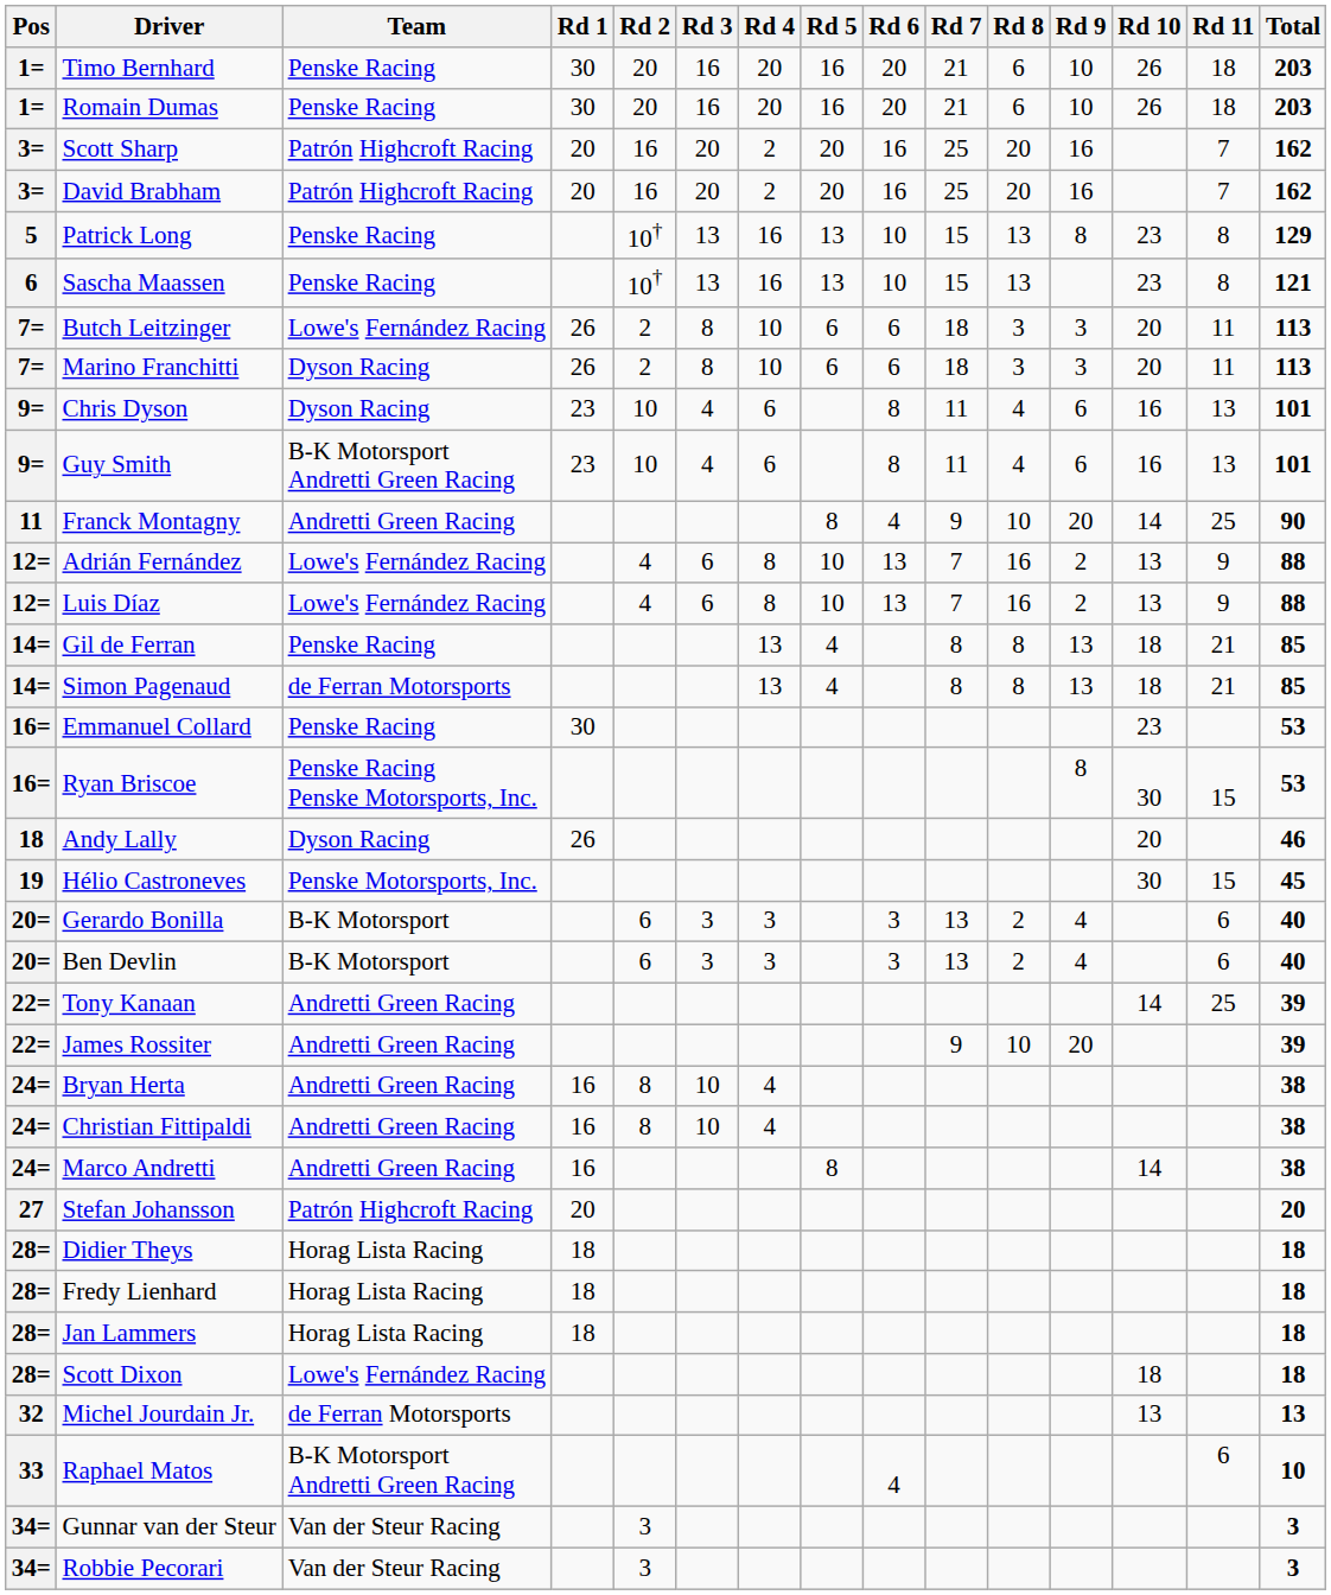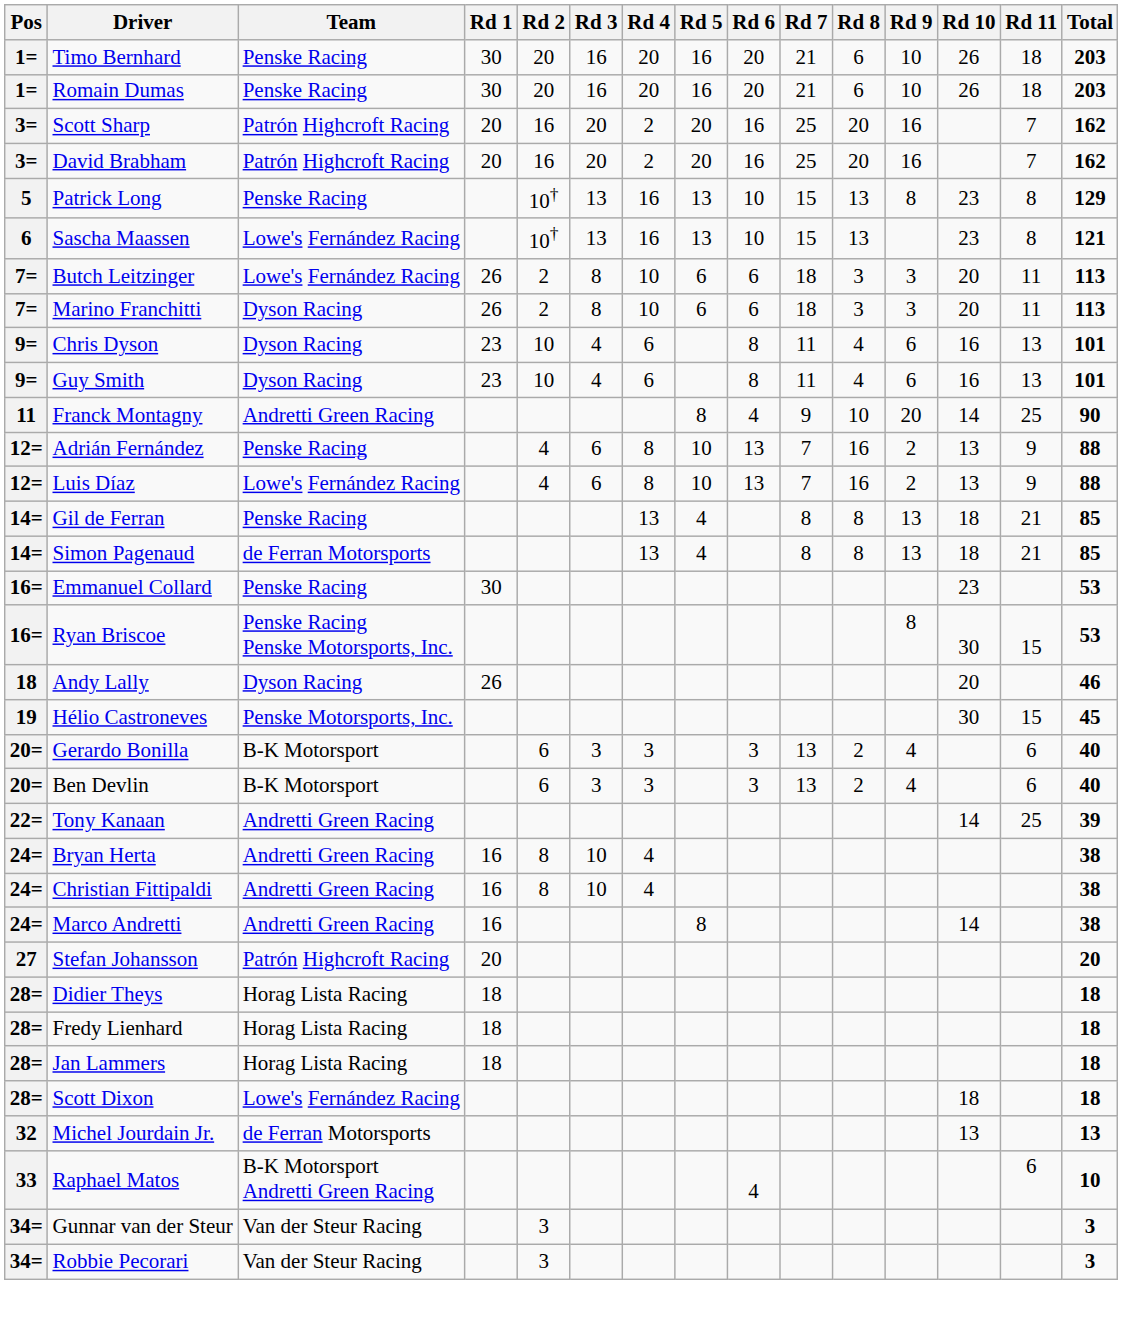Sascha Maassen | Team: Penske Racing -> Lowe's Fernández Racing
Guy Smith | Team: B-K Motorsport Andretti Green Racing -> Dyson Racing
Adrián Fernández | Team: Lowe's Fernández Racing -> Penske Racing
- row: 22= | James Rossiter | Andretti Green Racing | 9 | 10 | 20 | 39
